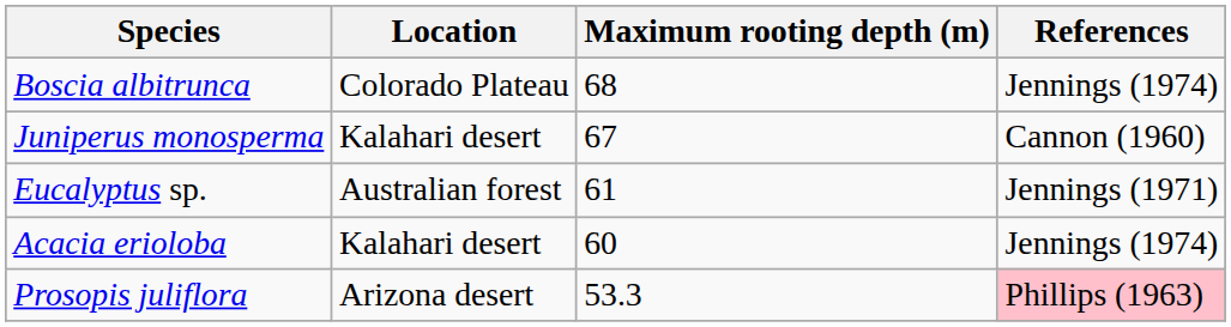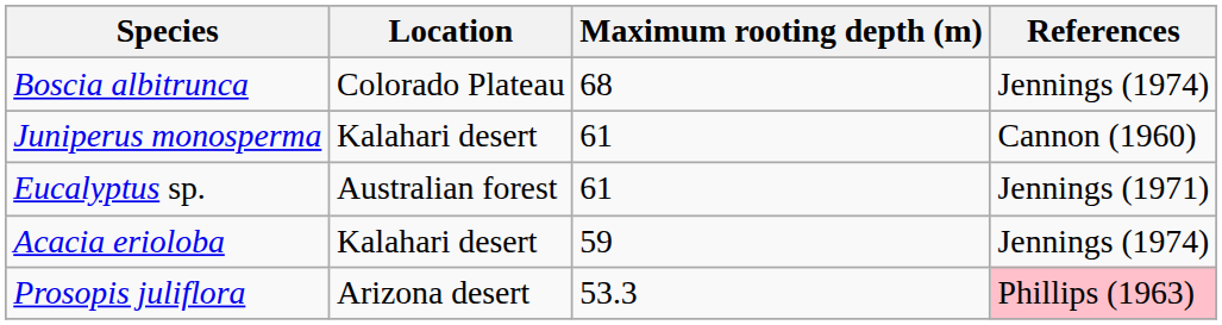Juniperus monosperma | Maximum rooting depth (m): 67 -> 61
Acacia erioloba | Maximum rooting depth (m): 60 -> 59
